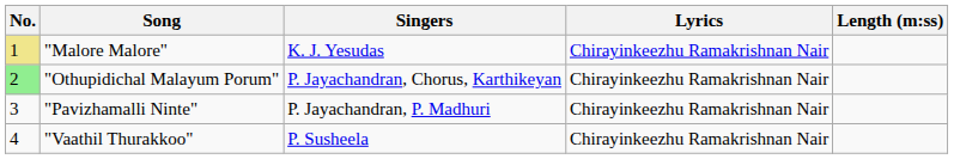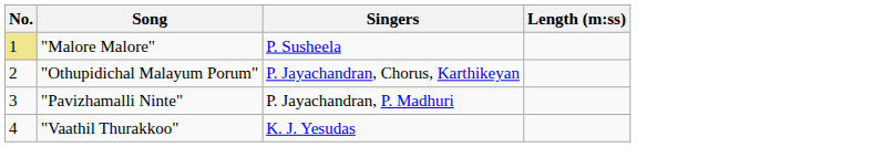- column: Lyrics | Chirayinkeezhu Ramakrishnan Nair | Chirayinkeezhu Ramakrishnan Nair | Chirayinkeezhu Ramakrishnan Nair | Chirayinkeezhu Ramakrishnan Nair
"Malore Malore" | Singers: K. J. Yesudas -> P. Susheela
"Othupidichal Malayum Porum" | No.: lightgreen background -> no background
"Vaathil Thurakkoo" | Singers: P. Susheela -> K. J. Yesudas
